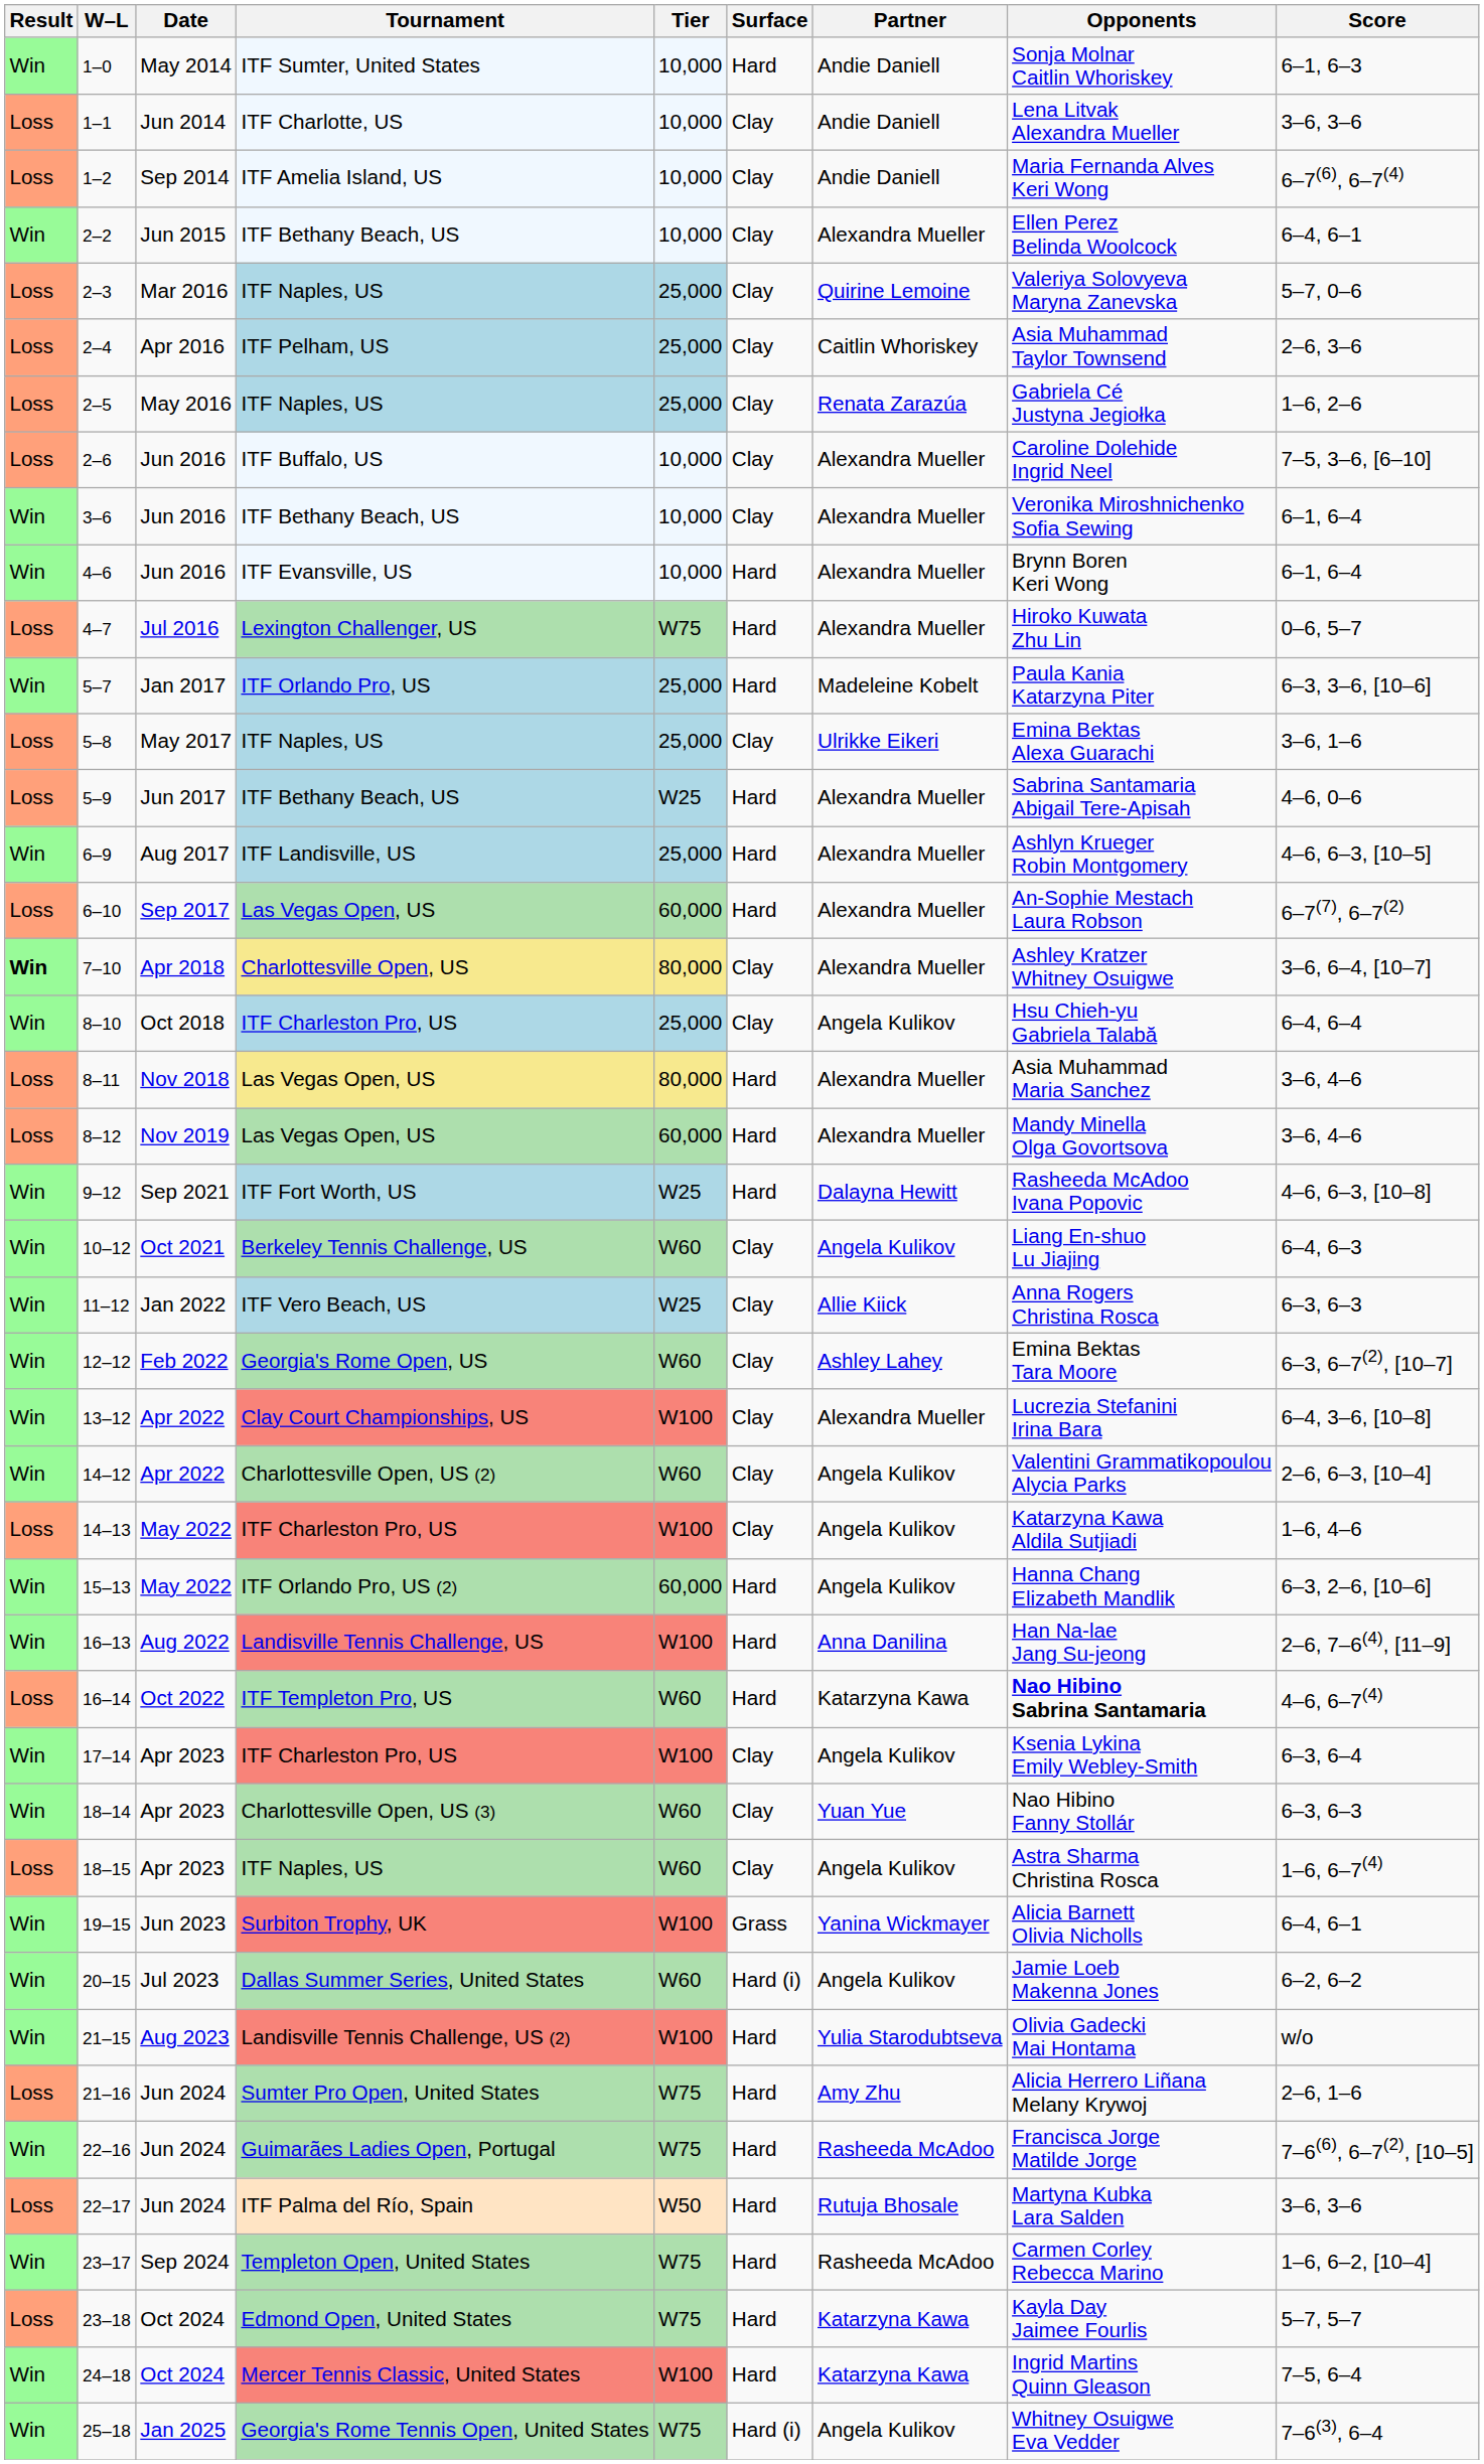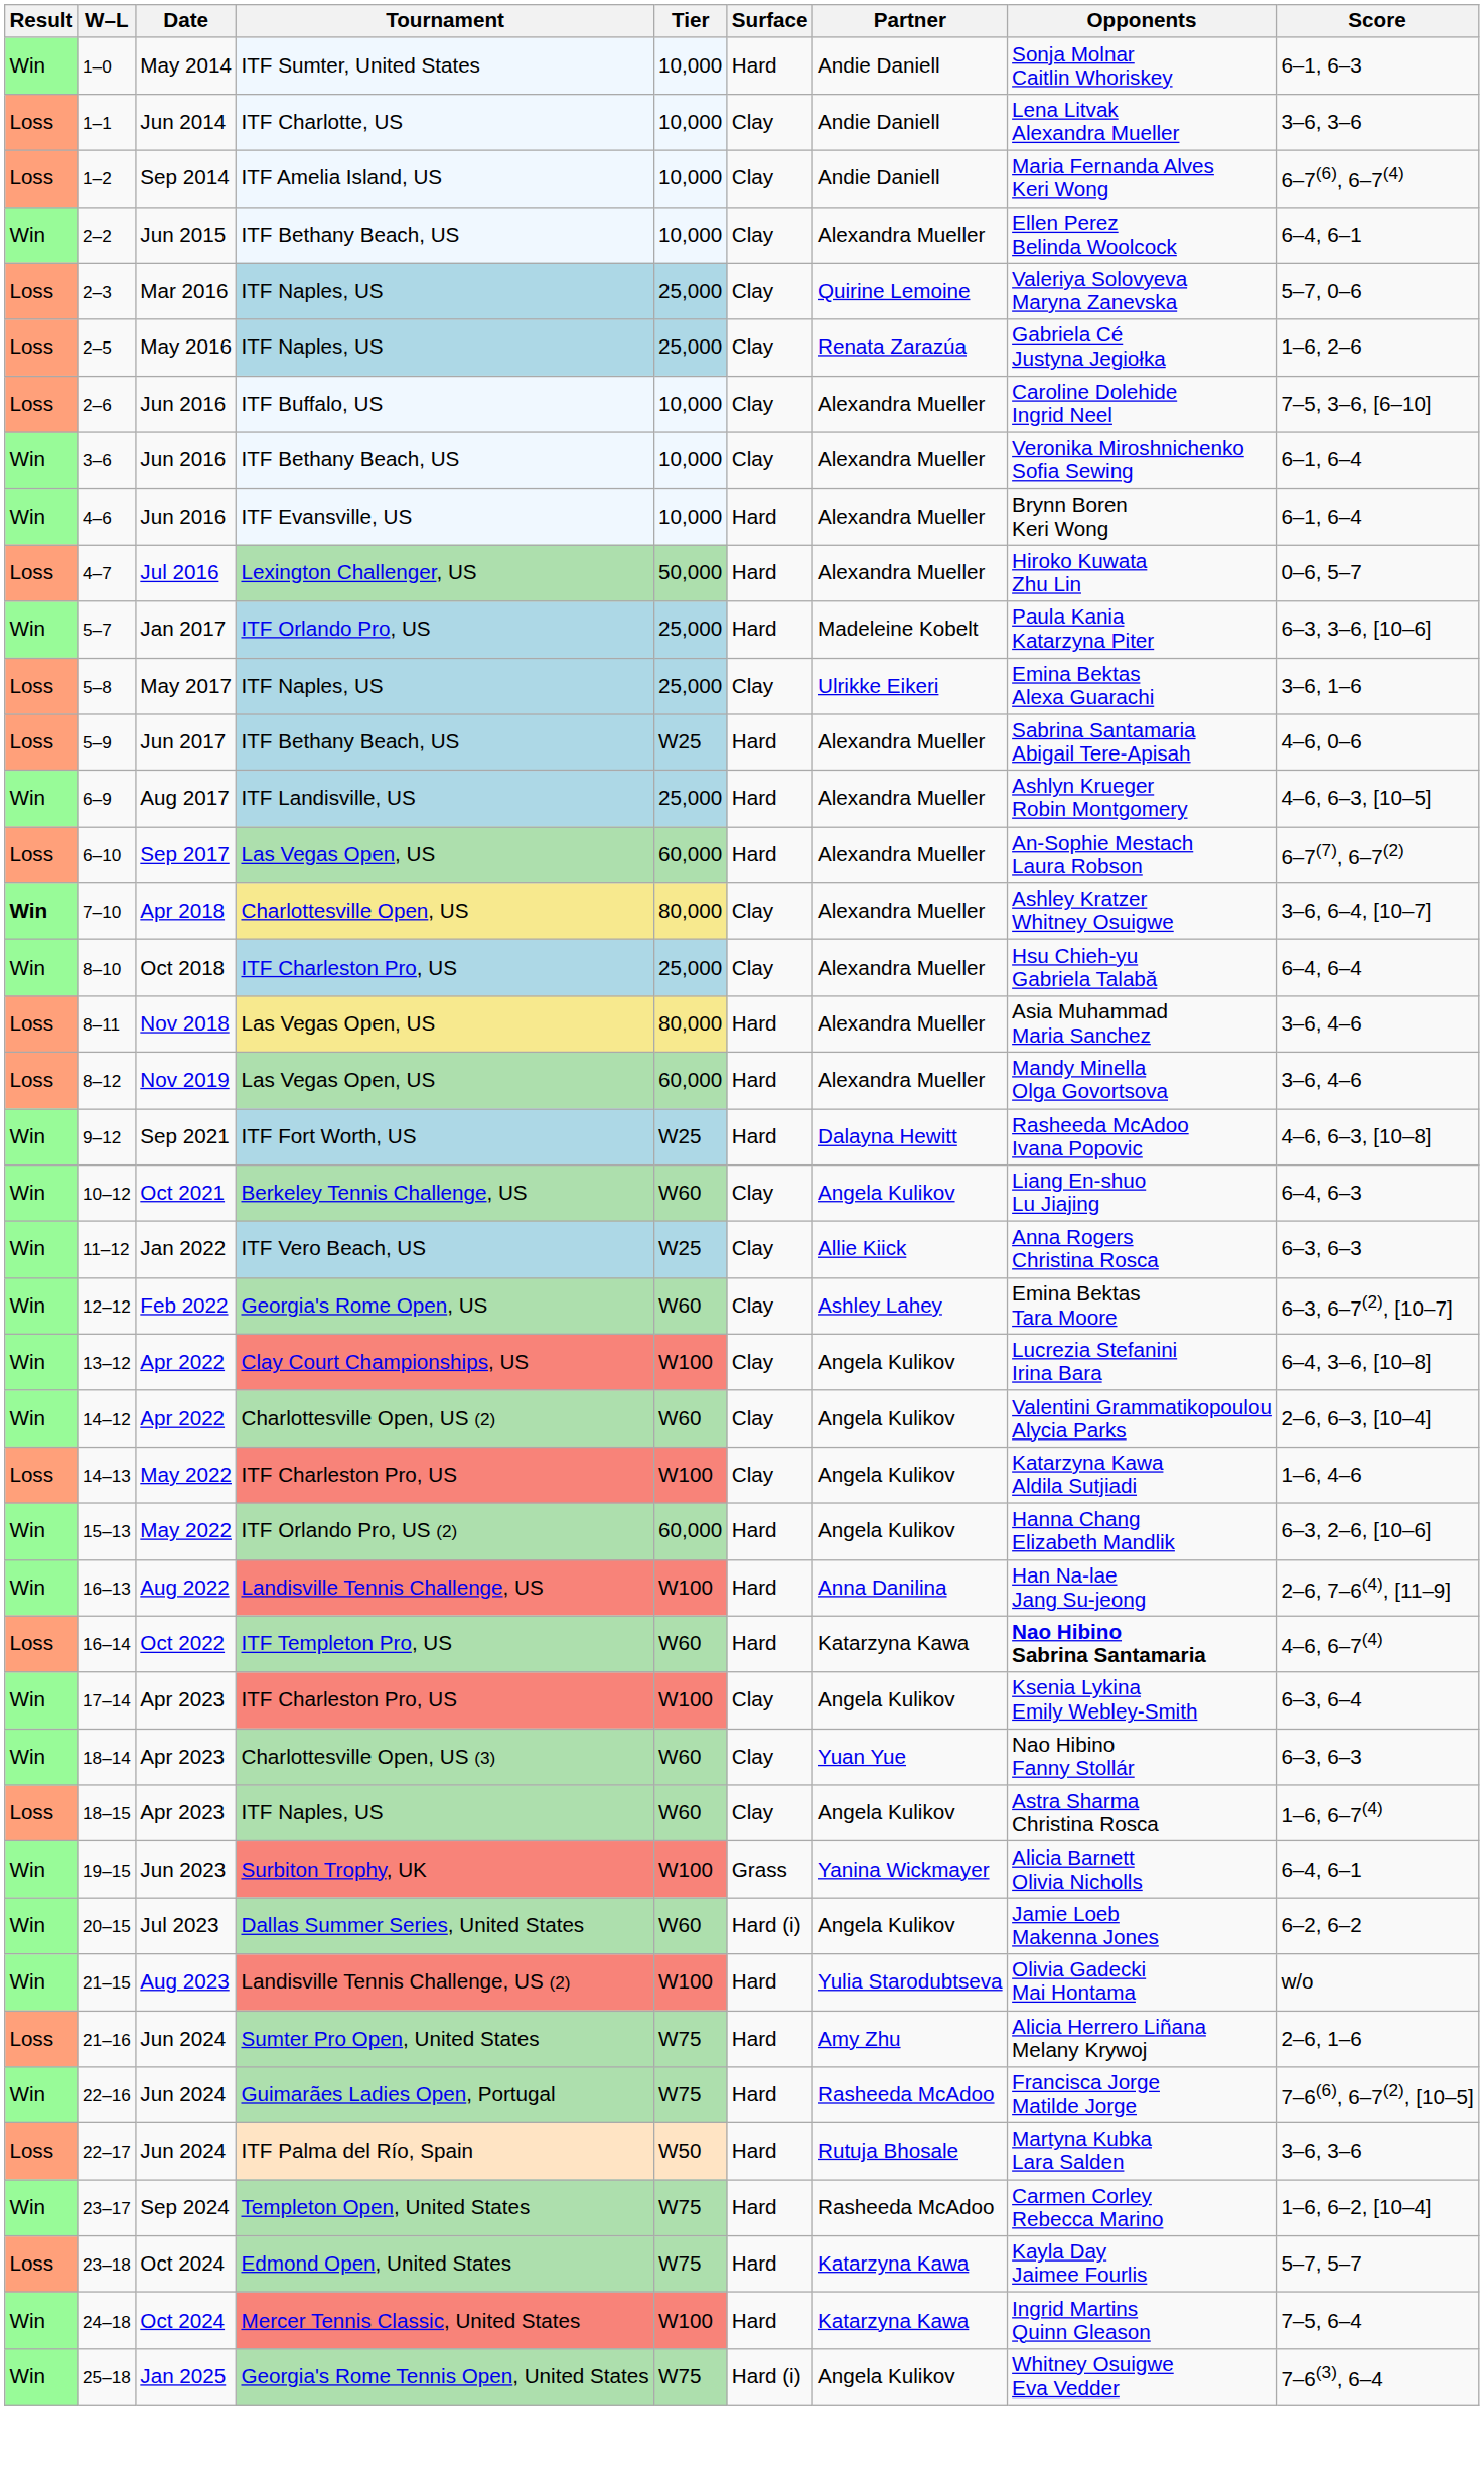- row: Loss | 2–4 | Apr 2016 | ITF Pelham, US | 25,000 | Clay | Caitlin Whoriskey | Asia Muhammad Taylor Townsend | 2–6, 3–6
4–7 | Tier: W75 -> 50,000
8–10 | Partner: Angela Kulikov -> Alexandra Mueller
13–12 | Partner: Alexandra Mueller -> Angela Kulikov
